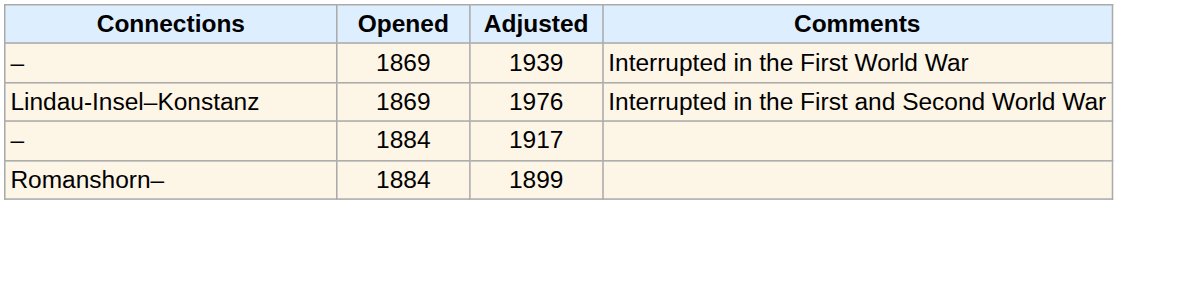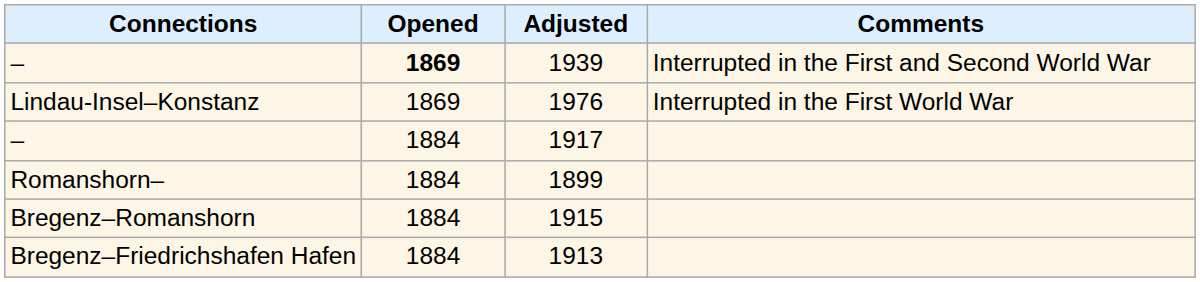1939 | Opened: normal -> bold
1939 | Comments: Interrupted in the First World War -> Interrupted in the First and Second World War
1976 | Comments: Interrupted in the First and Second World War -> Interrupted in the First World War
+ row: Bregenz–Romanshorn | 1884 | 1915
+ row: Bregenz–Friedrichshafen Hafen | 1884 | 1913
